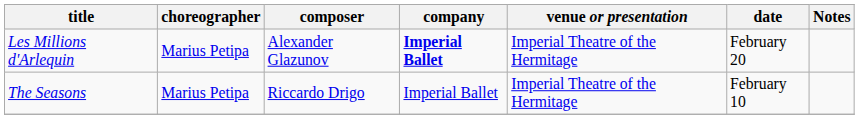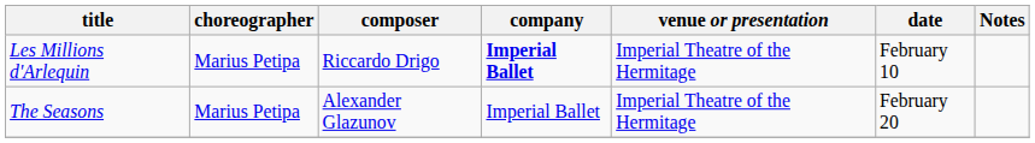Les Millions d'Arlequin | composer: Alexander Glazunov -> Riccardo Drigo
Les Millions d'Arlequin | date: February 20 -> February 10
The Seasons | composer: Riccardo Drigo -> Alexander Glazunov
The Seasons | date: February 10 -> February 20
